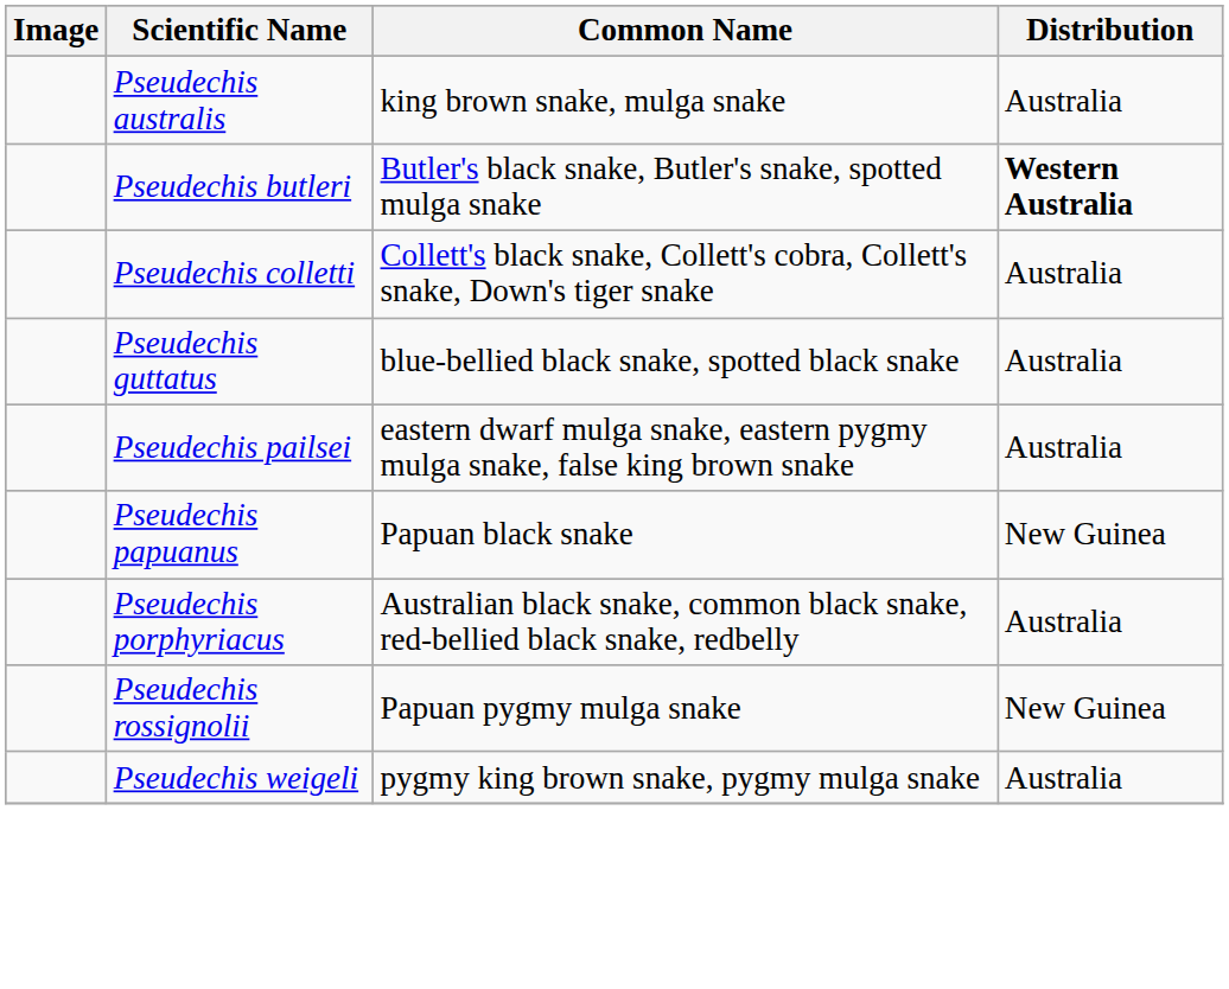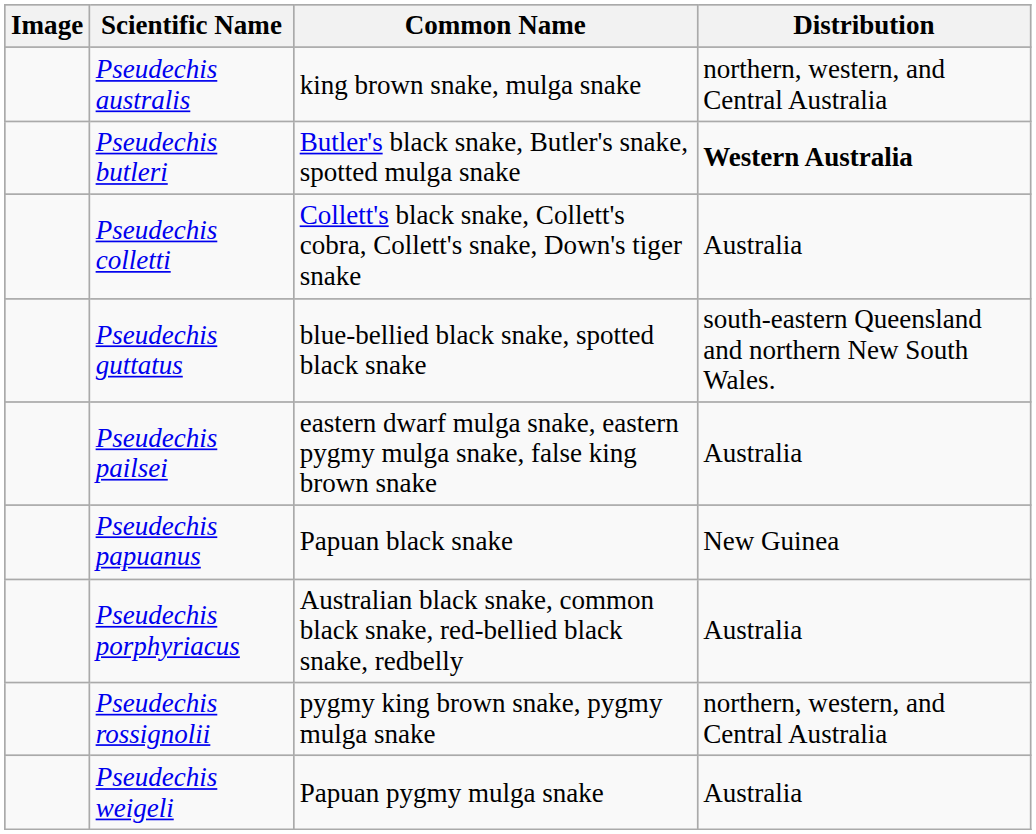Pseudechis australis | Distribution: Australia -> northern, western, and Central Australia
Pseudechis guttatus | Distribution: Australia -> south-eastern Queensland and northern New South Wales.
Pseudechis rossignolii | Common Name: Papuan pygmy mulga snake -> pygmy king brown snake, pygmy mulga snake
Pseudechis rossignolii | Distribution: New Guinea -> northern, western, and Central Australia
Pseudechis weigeli | Common Name: pygmy king brown snake, pygmy mulga snake -> Papuan pygmy mulga snake
